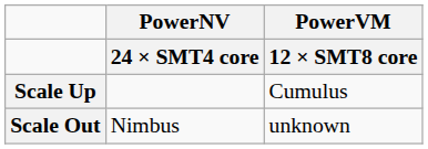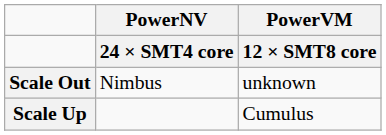rows swapped: Scale Out <-> Scale Up
